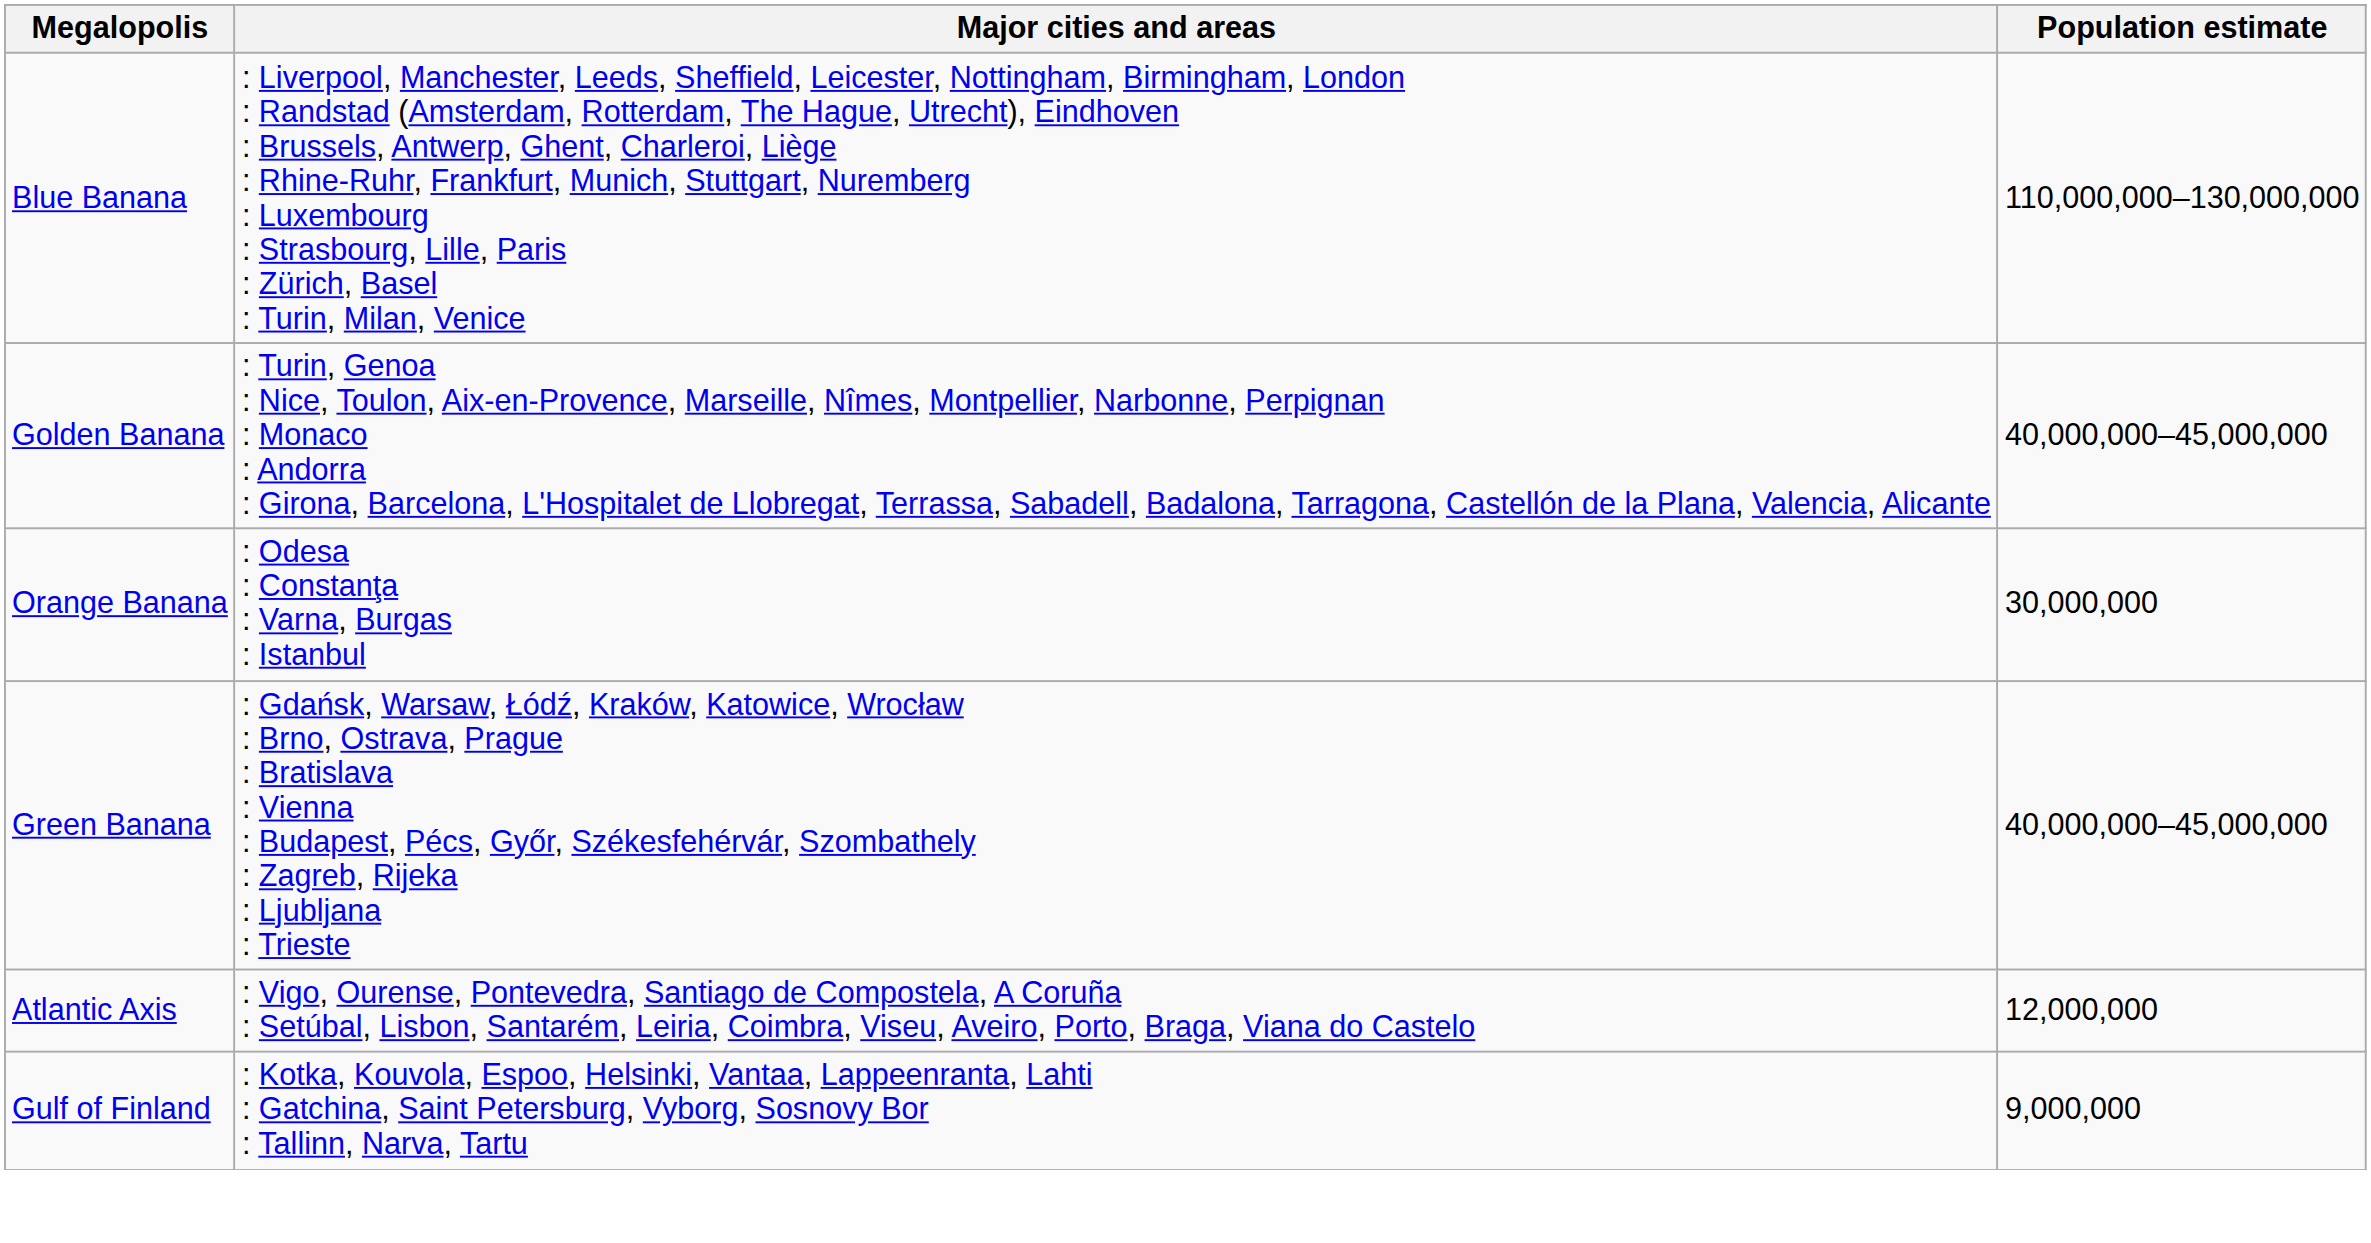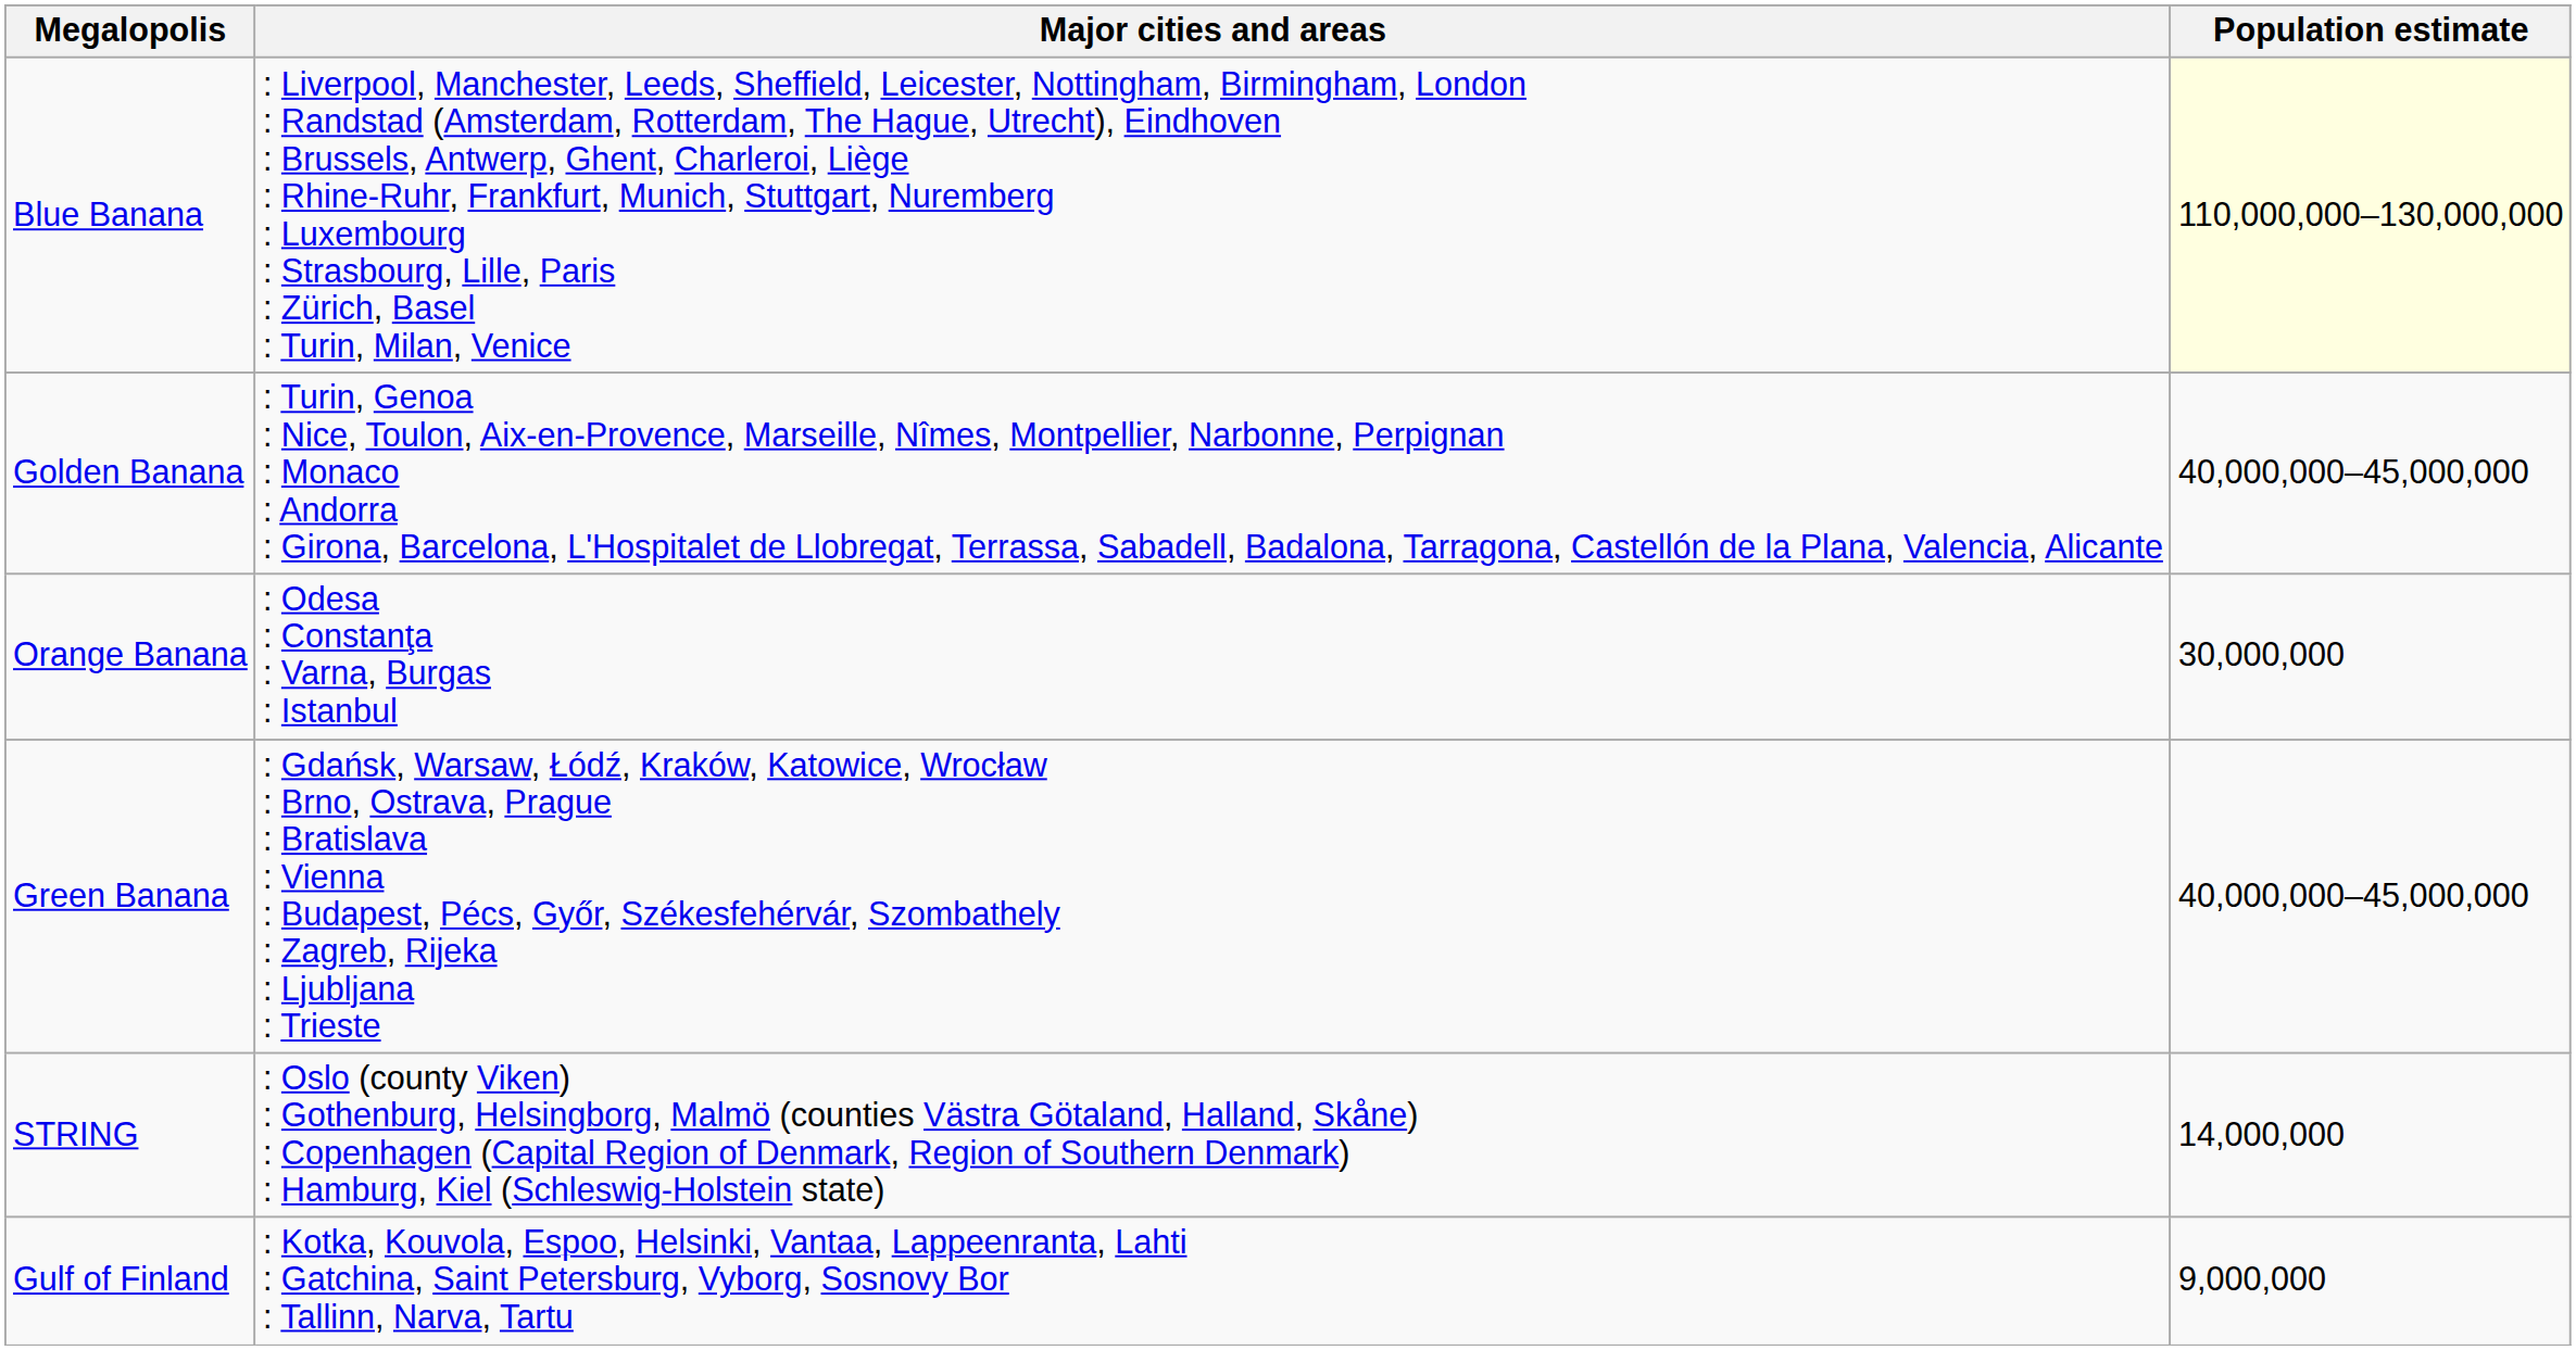Blue Banana | Population estimate: no background -> lightyellow background
+ row: STRING | : Oslo (county Viken) : Gothenburg, Helsingborg, Malmö (counties Västra Götaland, Halland, Skåne) : Copenhagen (Capital Region of Denmark, Region of Southern Denmark) : Hamburg, Kiel (Schleswig-Holstein state) | 14,000,000
- row: Atlantic Axis | : Vigo, Ourense, Pontevedra, Santiago de Compostela, A Coruña : Setúbal, Lisbon, Santarém, Leiria, Coimbra, Viseu, Aveiro, Porto, Braga, Viana do Castelo | 12,000,000
